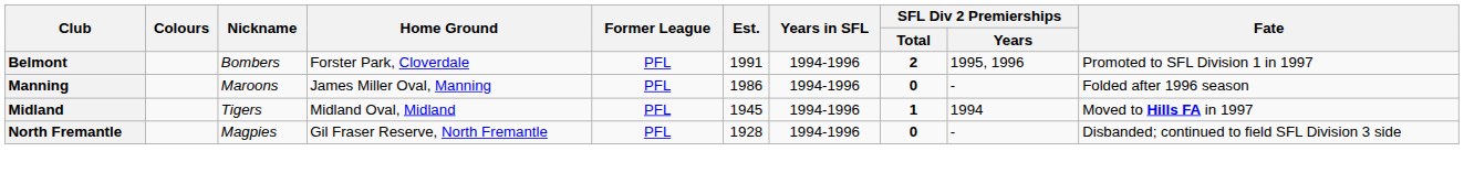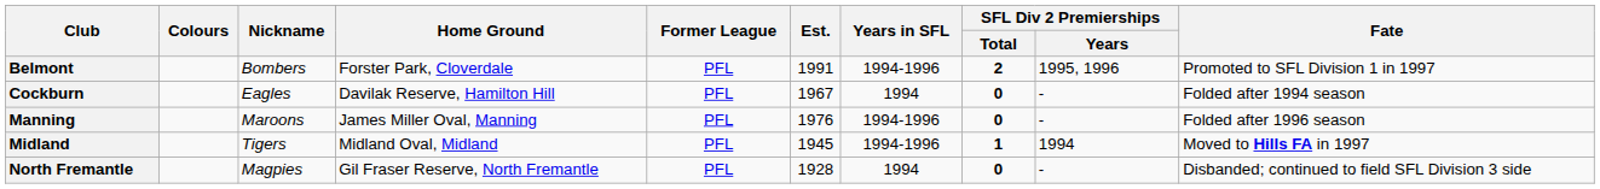+ row: Cockburn | Eagles | Davilak Reserve, Hamilton Hill | PFL | 1967 | 1994 | 0 | - | Folded after 1994 season
Manning | Est.: 1986 -> 1976
North Fremantle | Years in SFL: 1994-1996 -> 1994
